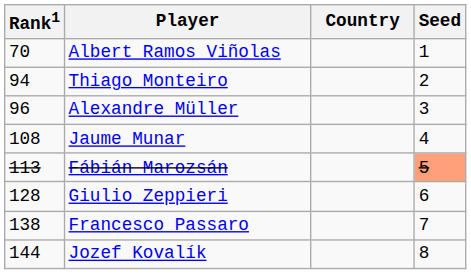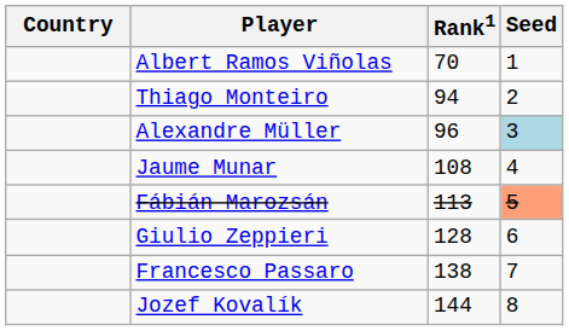columns swapped: Country <-> Rank1
Alexandre Müller | Seed: no background -> lightblue background
